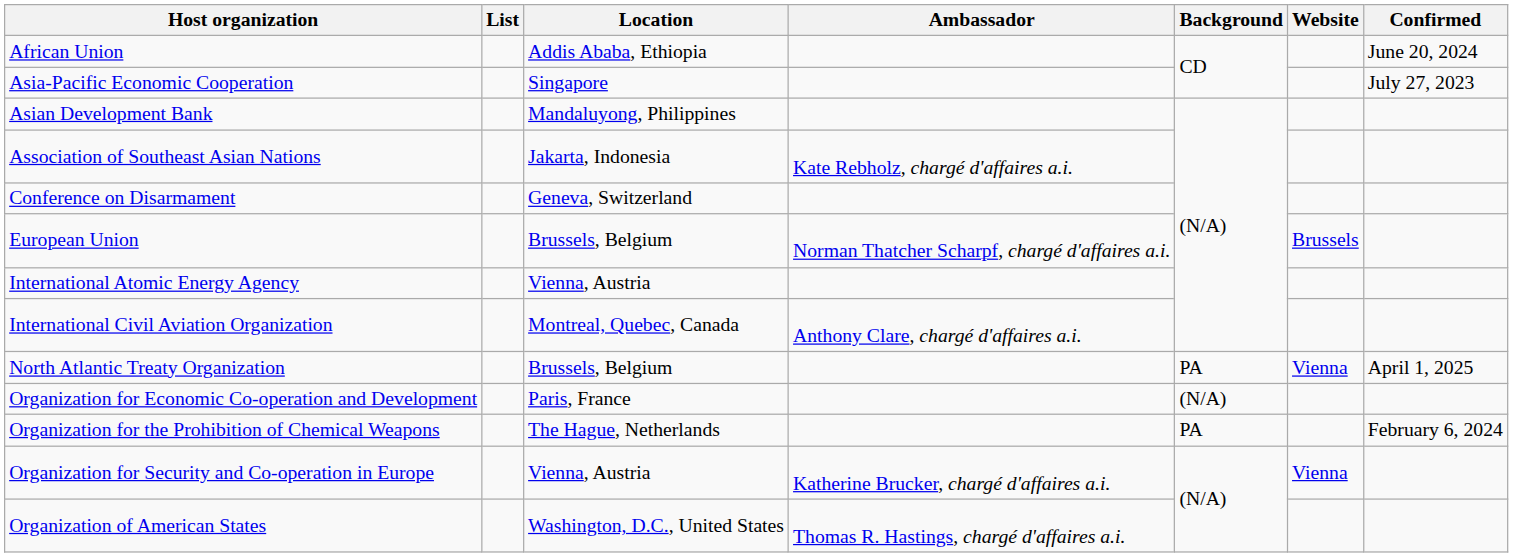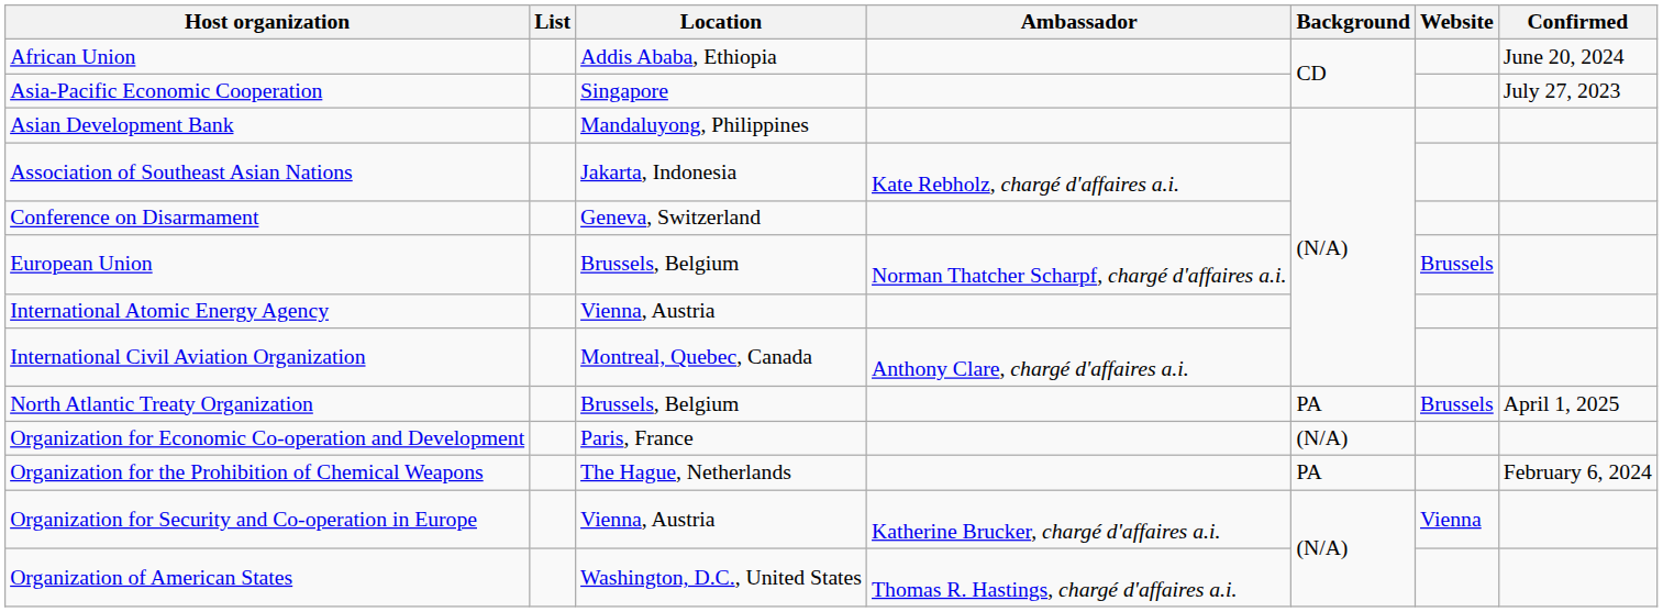North Atlantic Treaty Organization | Website: Vienna -> Brussels
